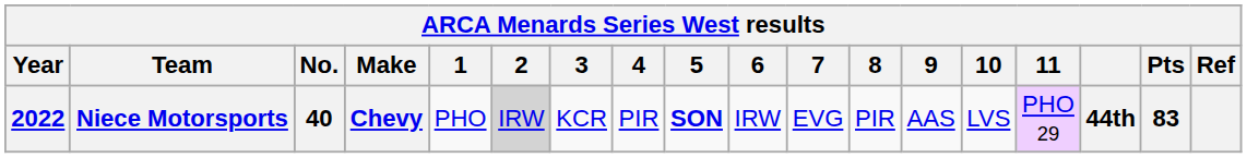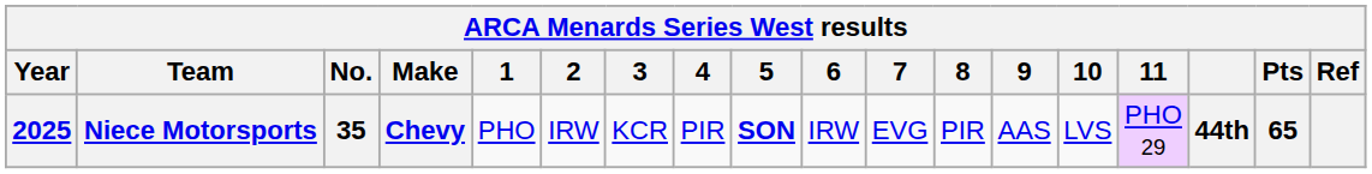Niece Motorsports | Year: 2022 -> 2025
Niece Motorsports | No.: 40 -> 35
Niece Motorsports | 2: lightgrey background -> no background
Niece Motorsports | Pts: 83 -> 65
